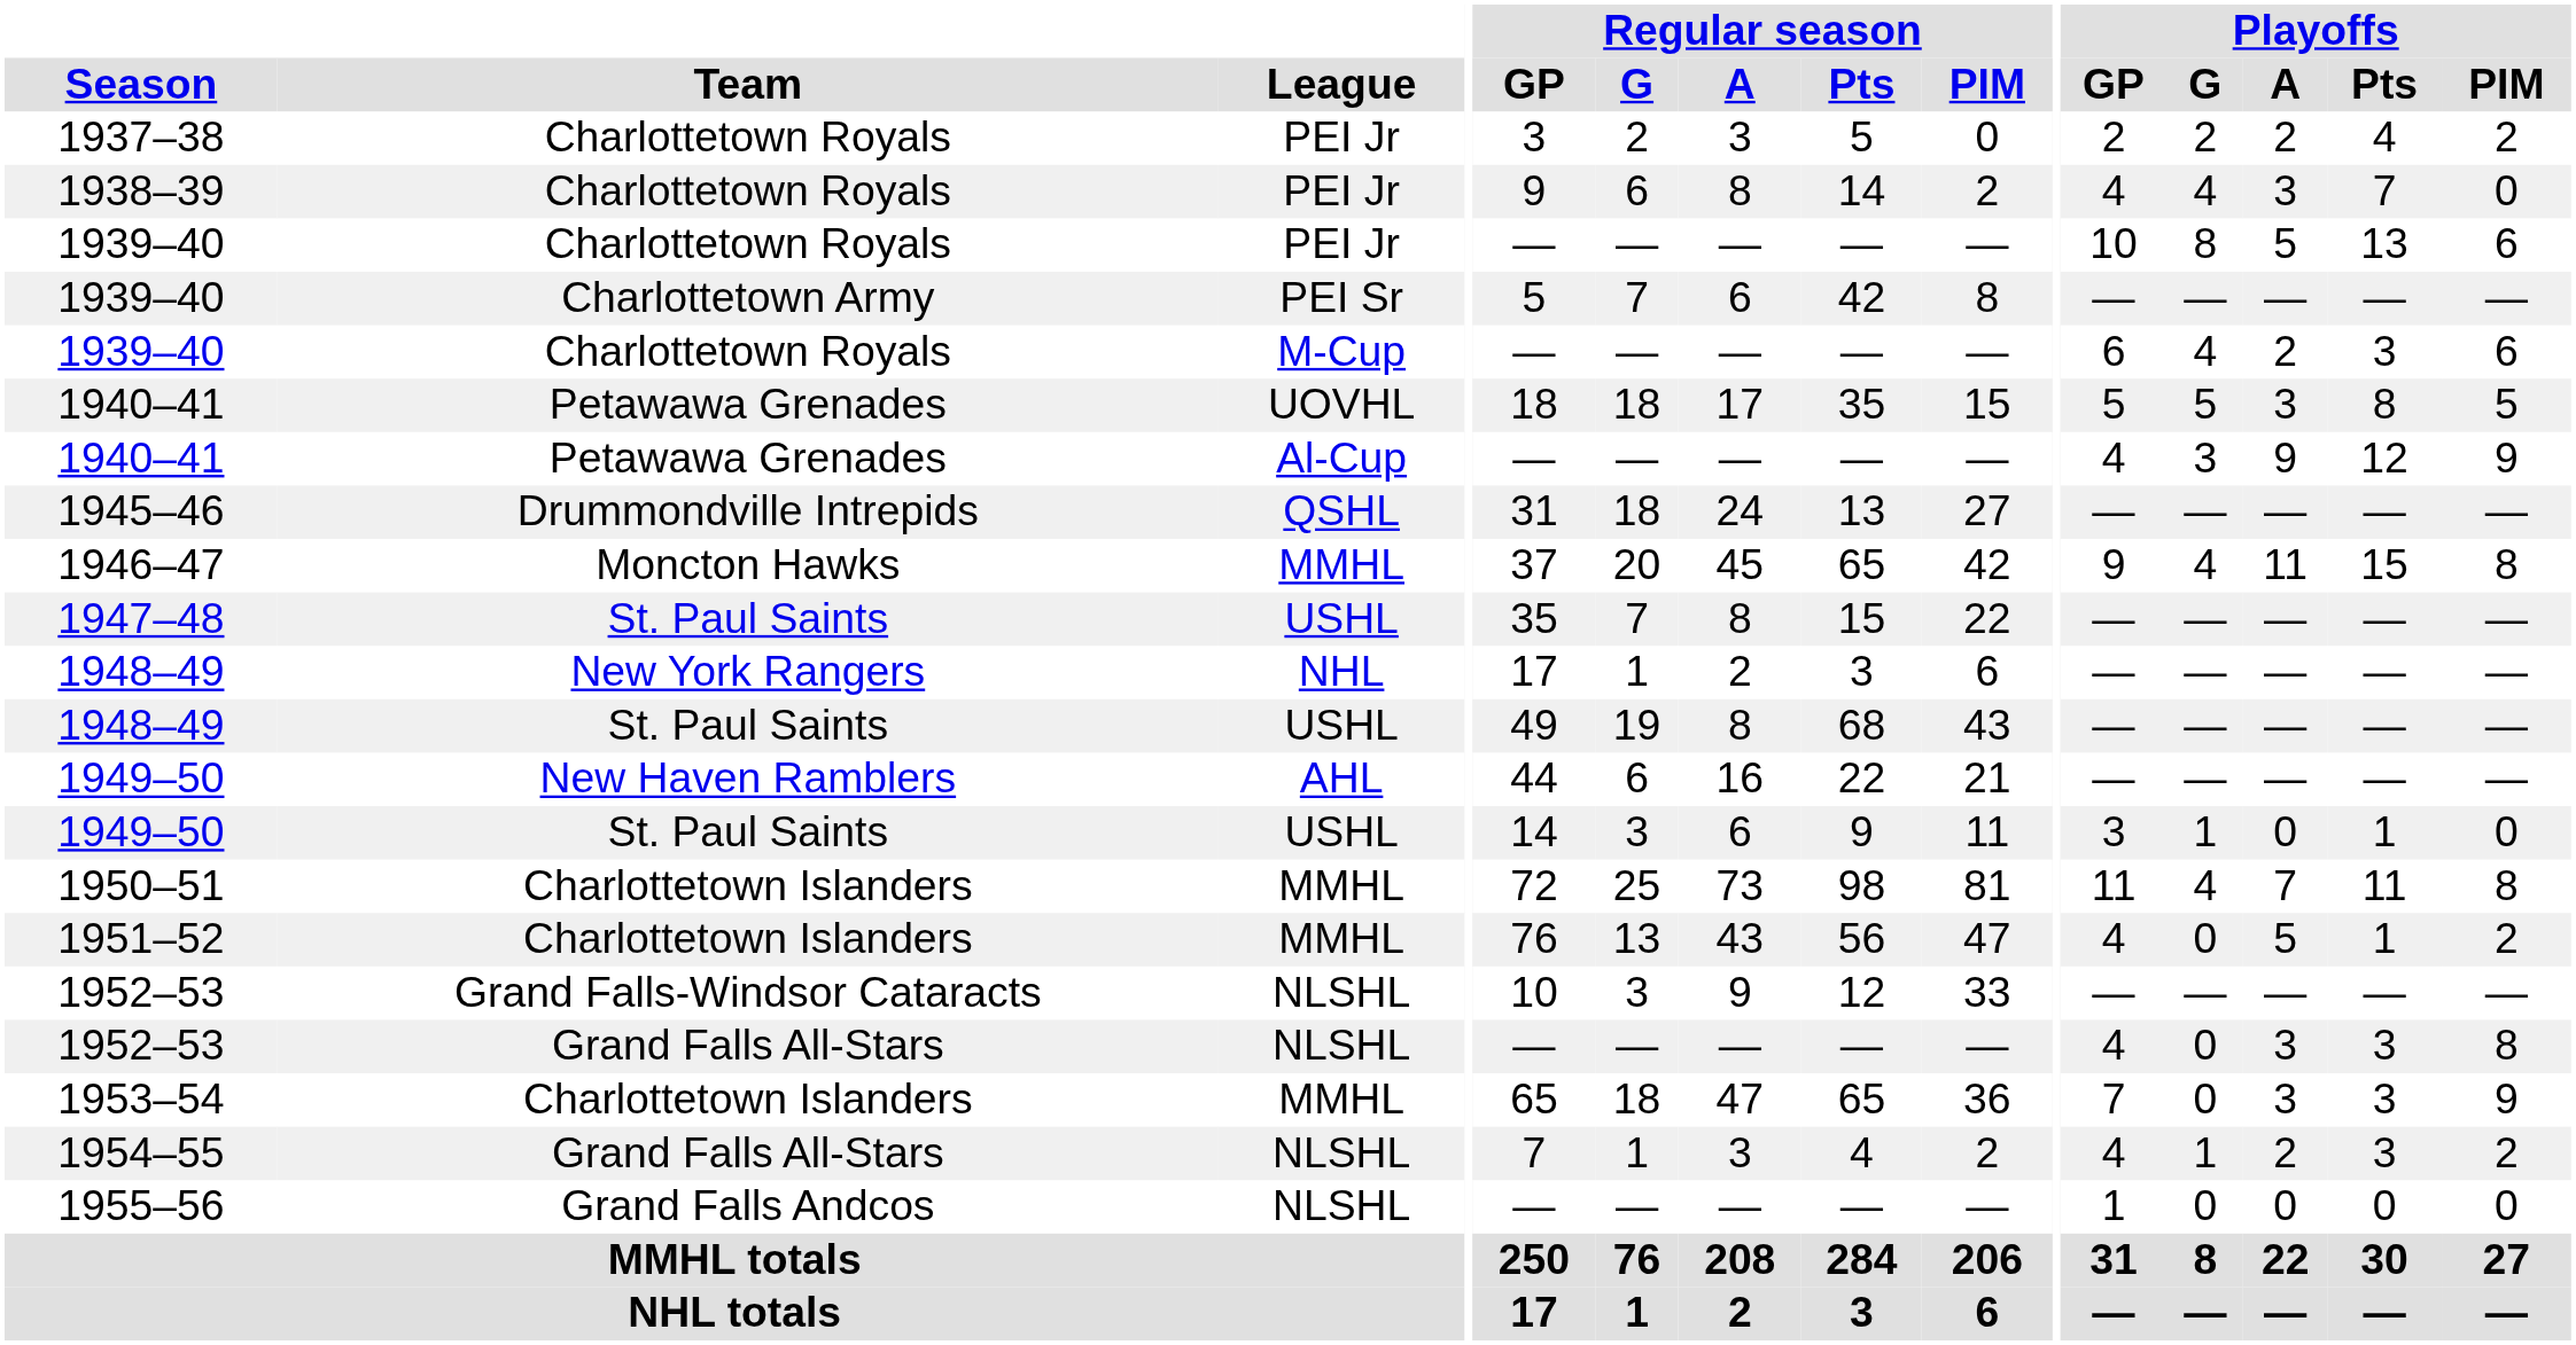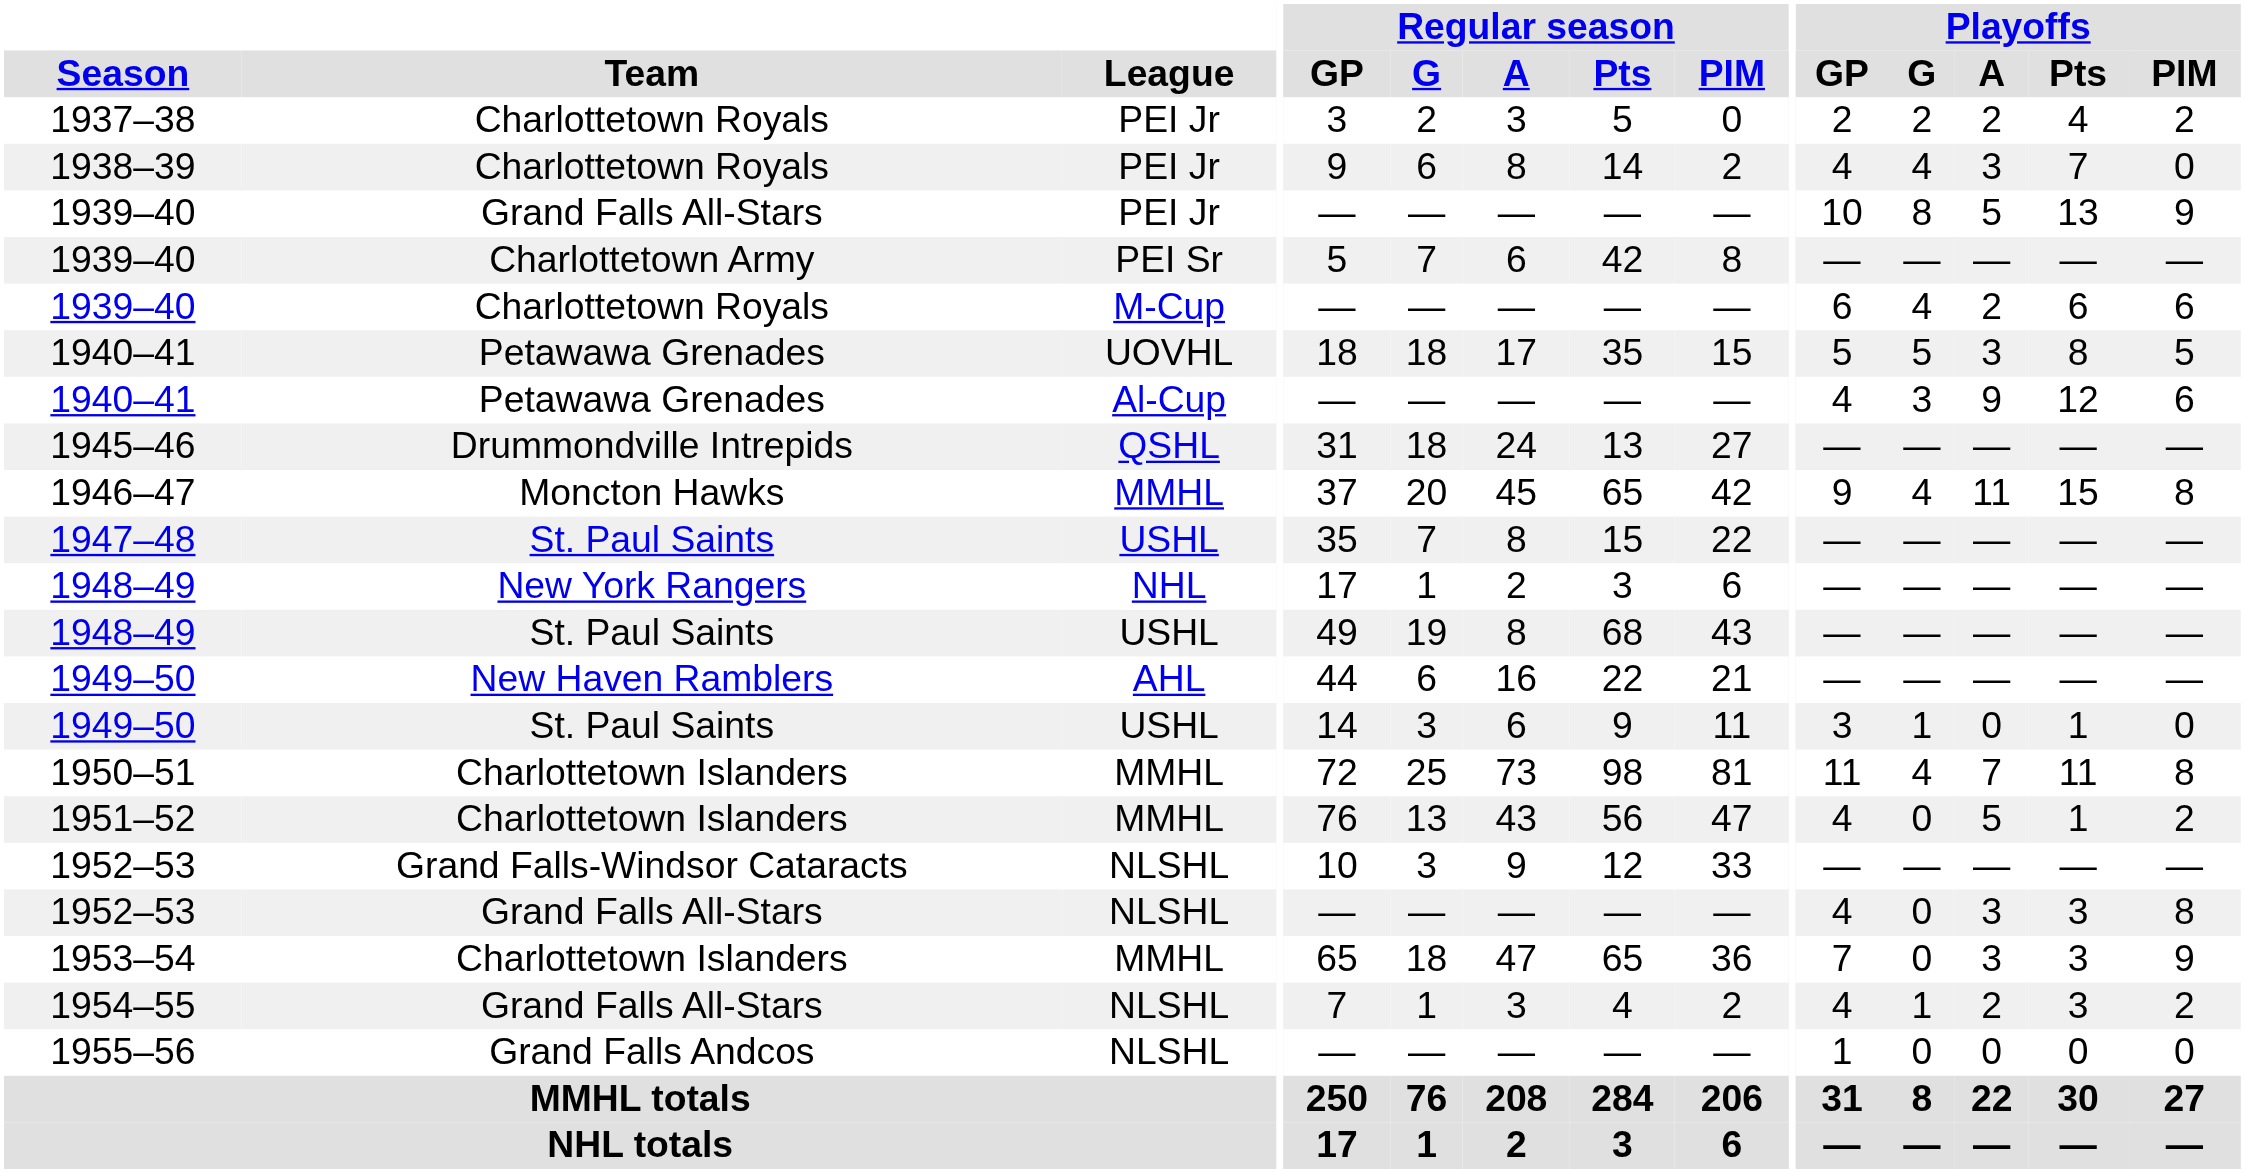1939–40 / PEI Jr | Team: Charlottetown Royals -> Grand Falls All-Stars
1939–40 / PEI Jr | Playoffs / PIM: 6 -> 9
1939–40 / M-Cup | Playoffs / Pts: 3 -> 6
1940–41 / Al-Cup | Playoffs / PIM: 9 -> 6
